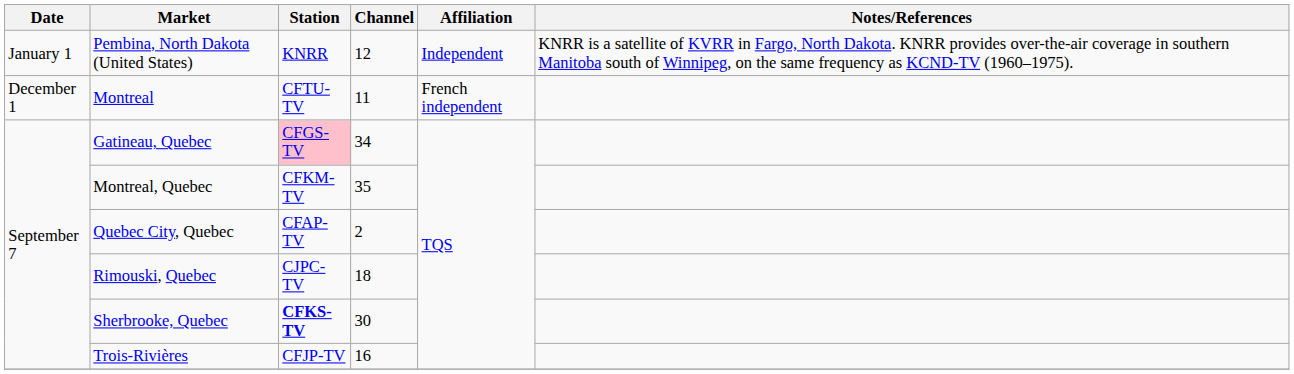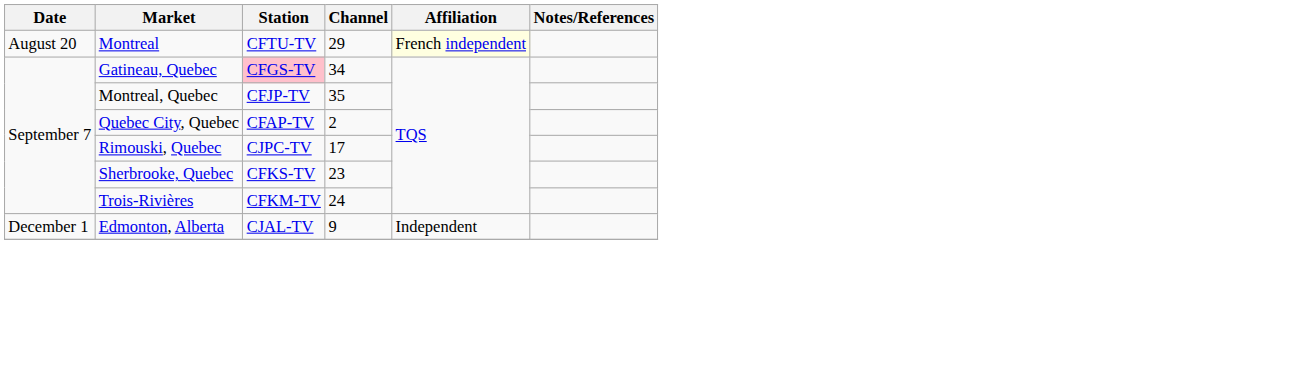- row: January 1 | Pembina, North Dakota (United States) | KNRR | 12 | Independent | KNRR is a satellite of KVRR in Fargo, North Dakota. KNRR provides over-the-air coverage in southern Manitoba south of Winnipeg, on the same frequency as KCND-TV (1960–1975).
Montreal | Date: December 1 -> August 20
Montreal | Channel: 11 -> 29
Montreal | Affiliation: no background -> lightyellow background
Montreal, Quebec | Station: CFKM-TV -> CFJP-TV
Rimouski, Quebec | Channel: 18 -> 17
Sherbrooke, Quebec | Station: bold -> normal
Sherbrooke, Quebec | Channel: 30 -> 23
Trois-Rivières | Station: CFJP-TV -> CFKM-TV
Trois-Rivières | Channel: 16 -> 24
+ row: December 1 | Edmonton, Alberta | CJAL-TV | 9 | Independent
